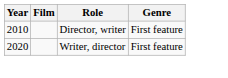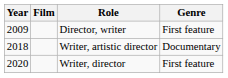Director, writer | Year: 2010 -> 2009
+ row: 2018 | Writer, artistic director | Documentary
